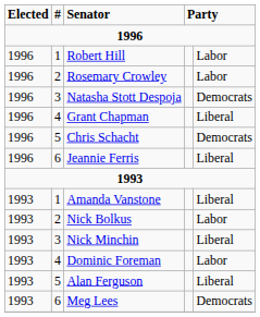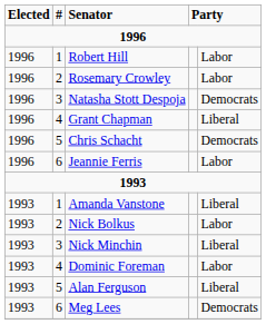Jeannie Ferris | column 5: Liberal -> Labor
